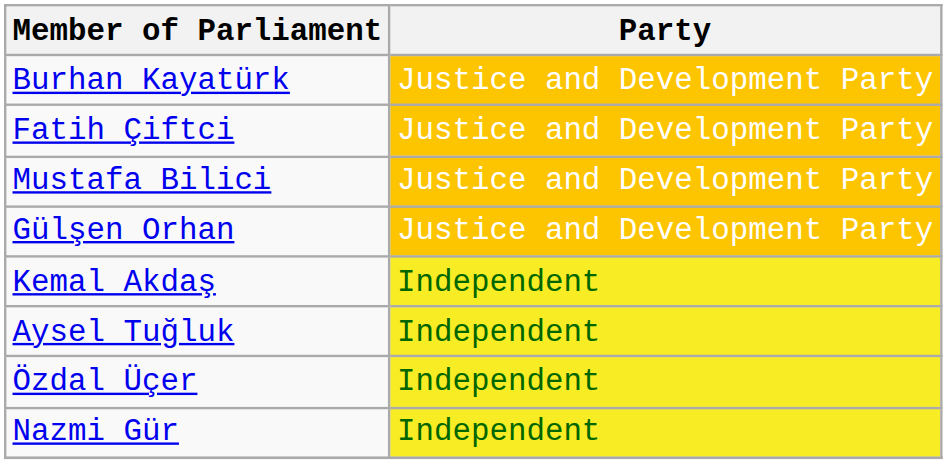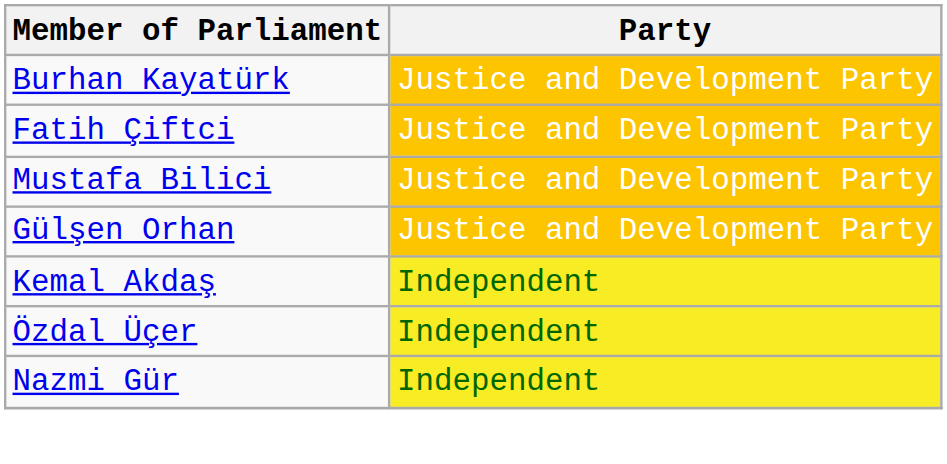- row: Aysel Tuğluk | Independent
